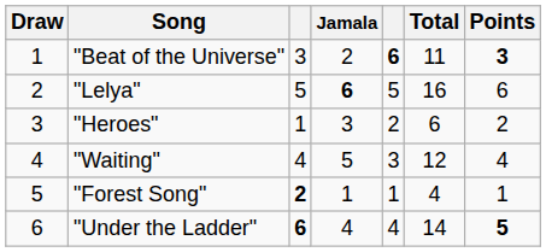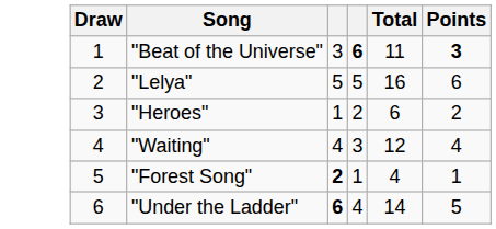- column: Jamala | 2 | 6 | 3 | 5 | 1 | 4
"Under the Ladder" | Points: bold -> normal
